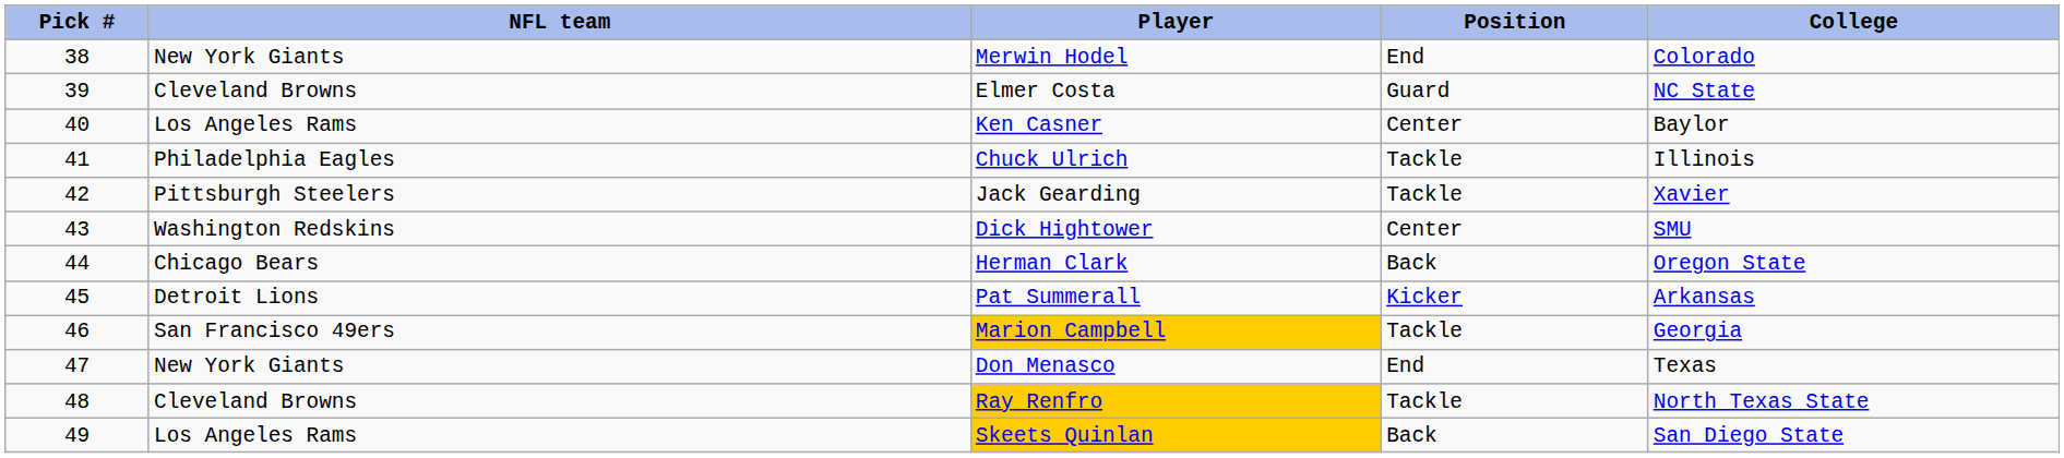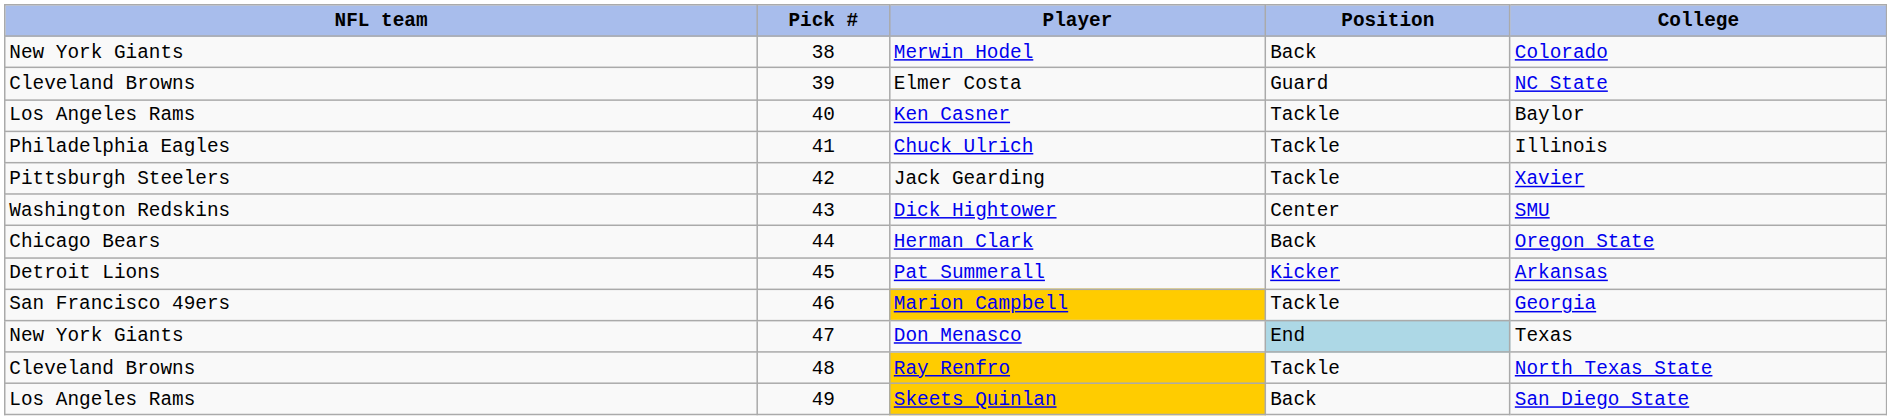columns swapped: Pick # <-> NFL team
Merwin Hodel | Position: End -> Back
Ken Casner | Position: Center -> Tackle
Don Menasco | Position: no background -> lightblue background
